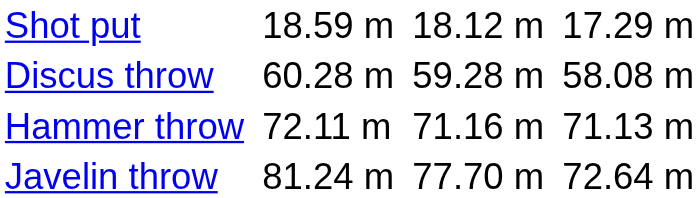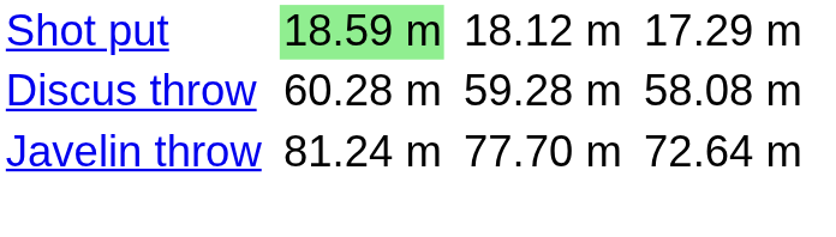Shot put | column 3: no background -> lightgreen background
- row: Hammer throw | 72.11 m | 71.16 m | 71.13 m
